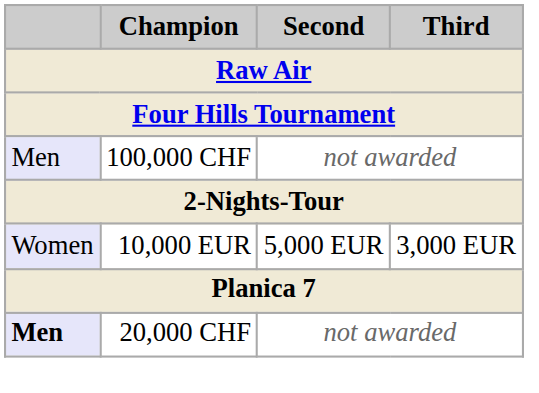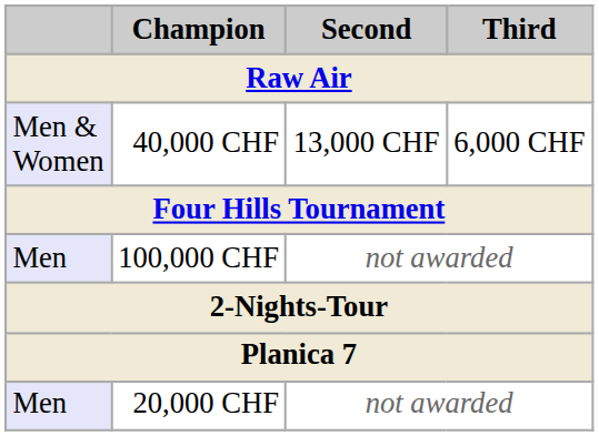+ row: Men & Women | 40,000 CHF | 13,000 CHF | 6,000 CHF
- row: Women | 10,000 EUR | 5,000 EUR | 3,000 EUR
20,000 CHF | column 1: bold -> normal
